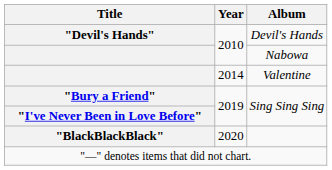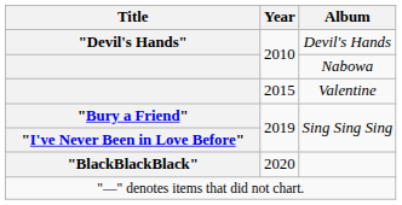Valentine | Year: 2014 -> 2015
